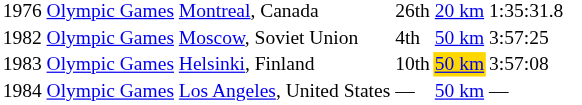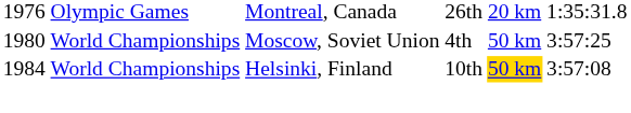Moscow, Soviet Union | column 1: 1982 -> 1980
Moscow, Soviet Union | column 2: Olympic Games -> World Championships
Helsinki, Finland | column 1: 1983 -> 1984
Helsinki, Finland | column 2: Olympic Games -> World Championships
- row: 1984 | Olympic Games | Los Angeles, United States | — | 50 km | —
